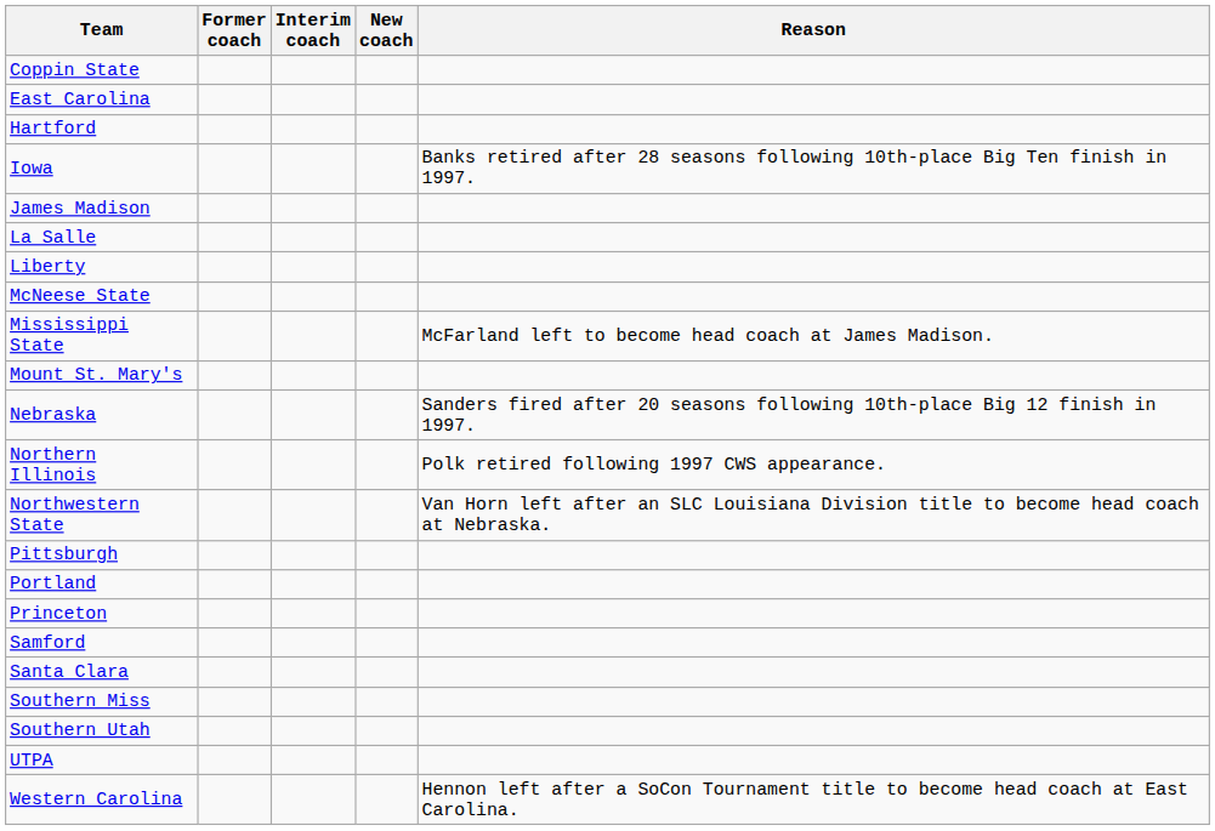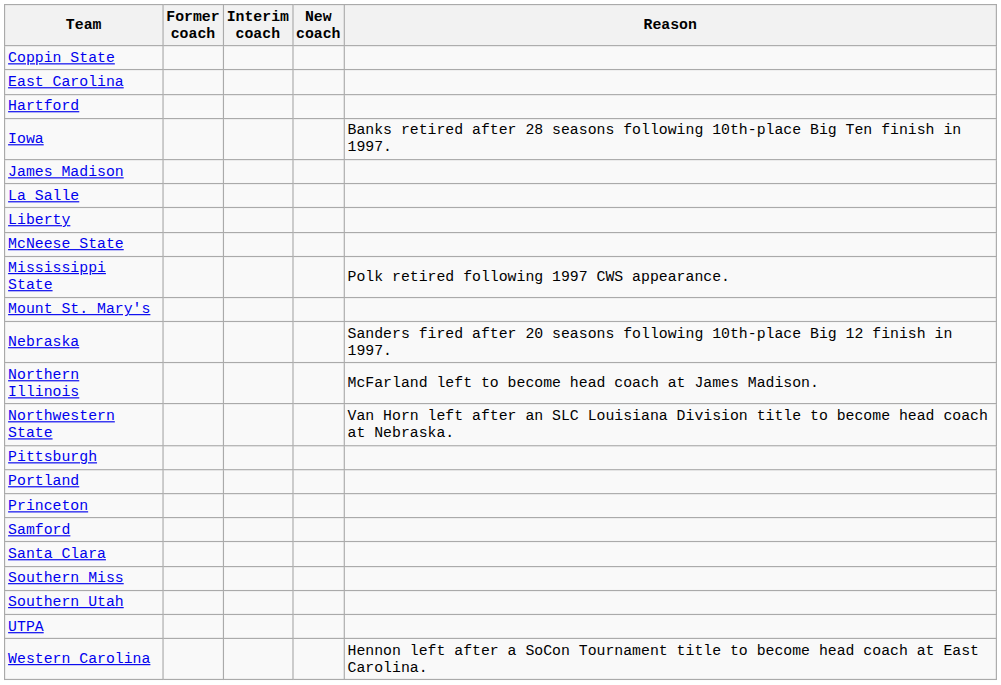Mississippi State | Reason: McFarland left to become head coach at James Madison. -> Polk retired following 1997 CWS appearance.
Northern Illinois | Reason: Polk retired following 1997 CWS appearance. -> McFarland left to become head coach at James Madison.
